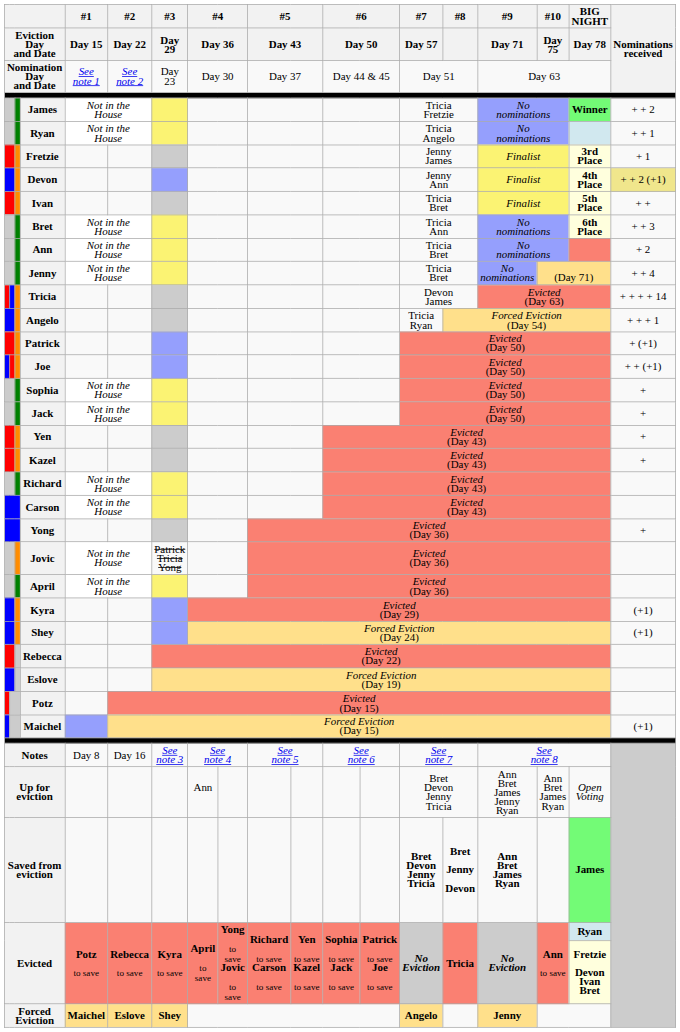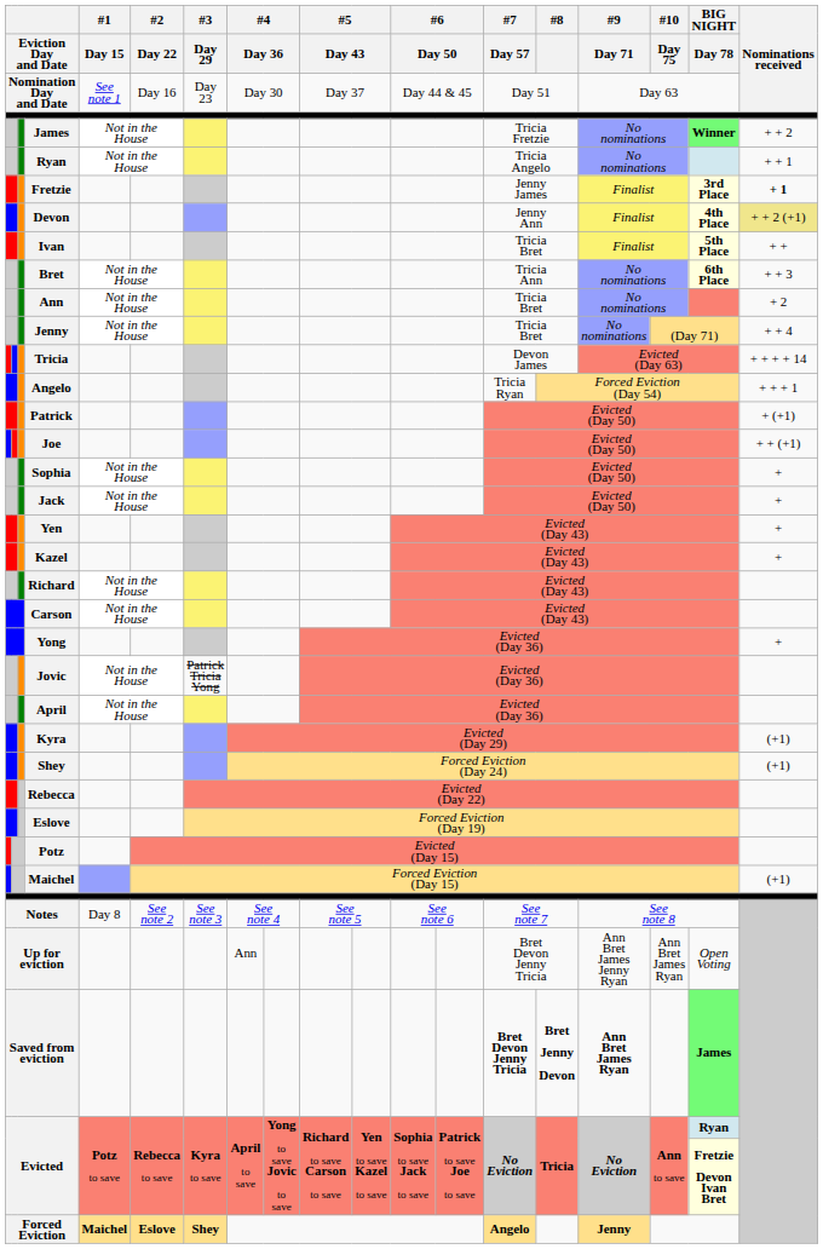Nomination Day and Date | #2 / Day 22: See note 2 -> Day 16
Fretzie | Nominations received: normal -> bold
Notes | #2 / Day 22: Day 16 -> See note 2
